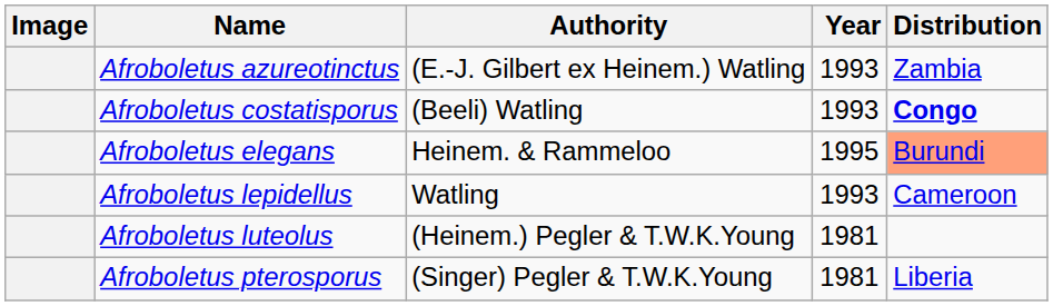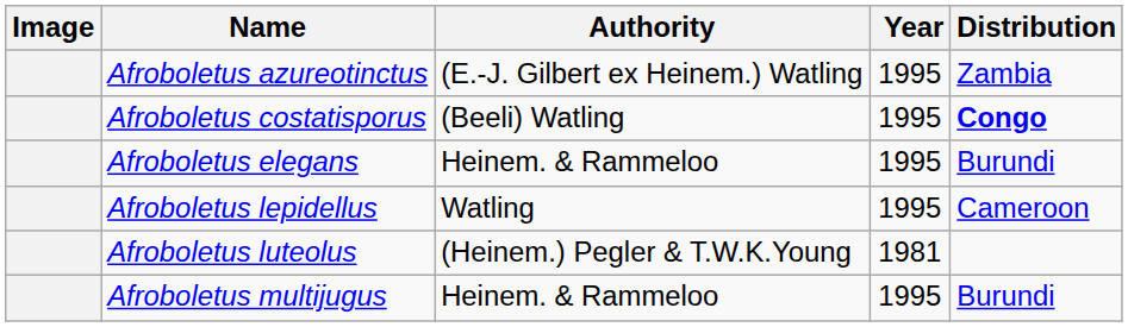Afroboletus azureotinctus | Year: 1993 -> 1995
Afroboletus costatisporus | Year: 1993 -> 1995
Afroboletus elegans | Distribution: lightsalmon background -> no background
Afroboletus lepidellus | Year: 1993 -> 1995
+ row: Afroboletus multijugus | Heinem. & Rammeloo | 1995 | Burundi
- row: Afroboletus pterosporus | (Singer) Pegler & T.W.K.Young | 1981 | Liberia
